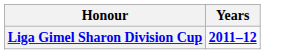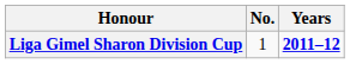+ column: No. | 1
